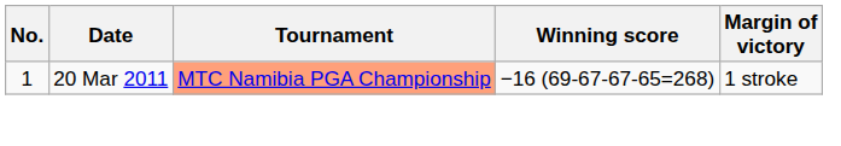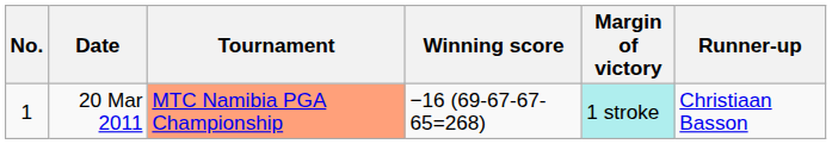+ column: Runner-up | Christiaan Basson
20 Mar 2011 | Margin of victory: no background -> paleturquoise background
